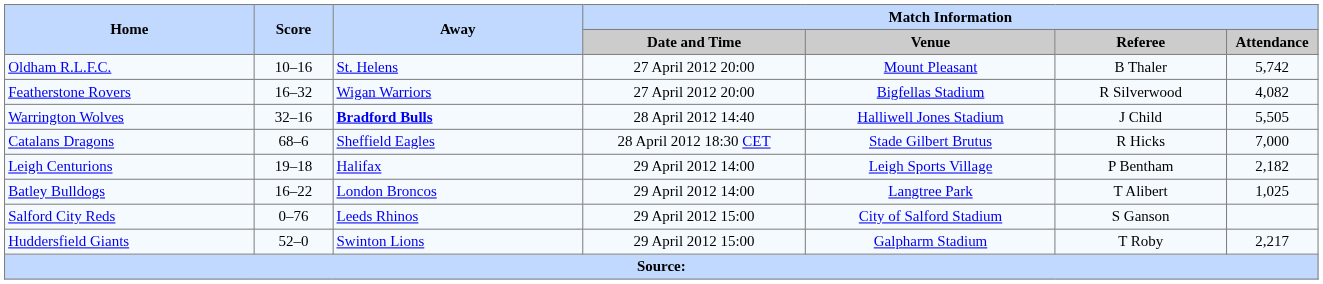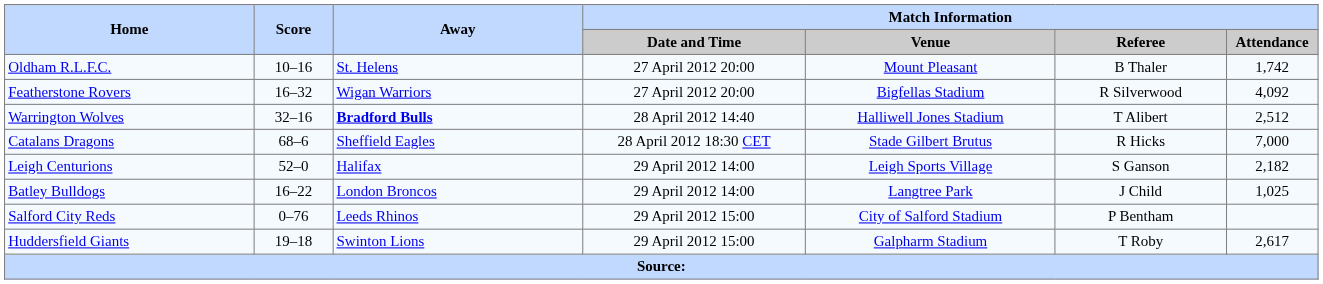Oldham R.L.F.C. | Match Information / Attendance: 5,742 -> 1,742
Featherstone Rovers | Match Information / Attendance: 4,082 -> 4,092
Warrington Wolves | Match Information / Referee: J Child -> T Alibert
Warrington Wolves | Match Information / Attendance: 5,505 -> 2,512
Leigh Centurions | Score: 19–18 -> 52–0
Leigh Centurions | Match Information / Referee: P Bentham -> S Ganson
Batley Bulldogs | Match Information / Referee: T Alibert -> J Child
Salford City Reds | Match Information / Referee: S Ganson -> P Bentham
Huddersfield Giants | Score: 52–0 -> 19–18
Huddersfield Giants | Match Information / Attendance: 2,217 -> 2,617
